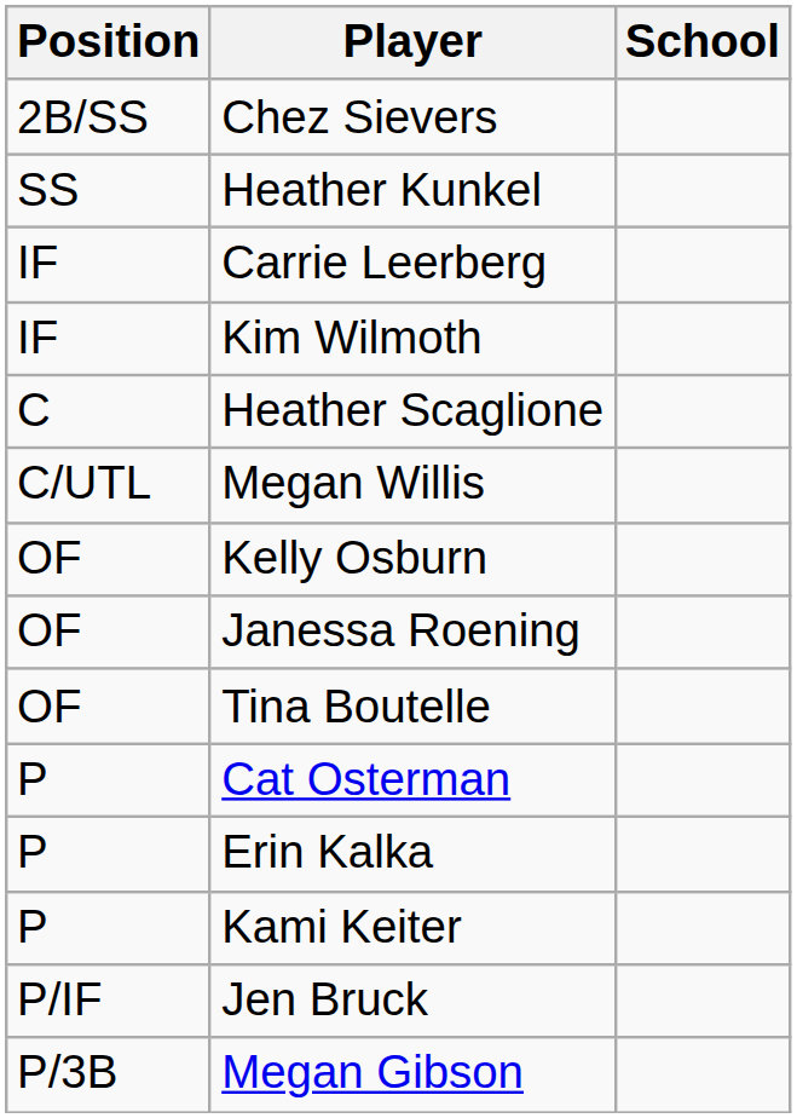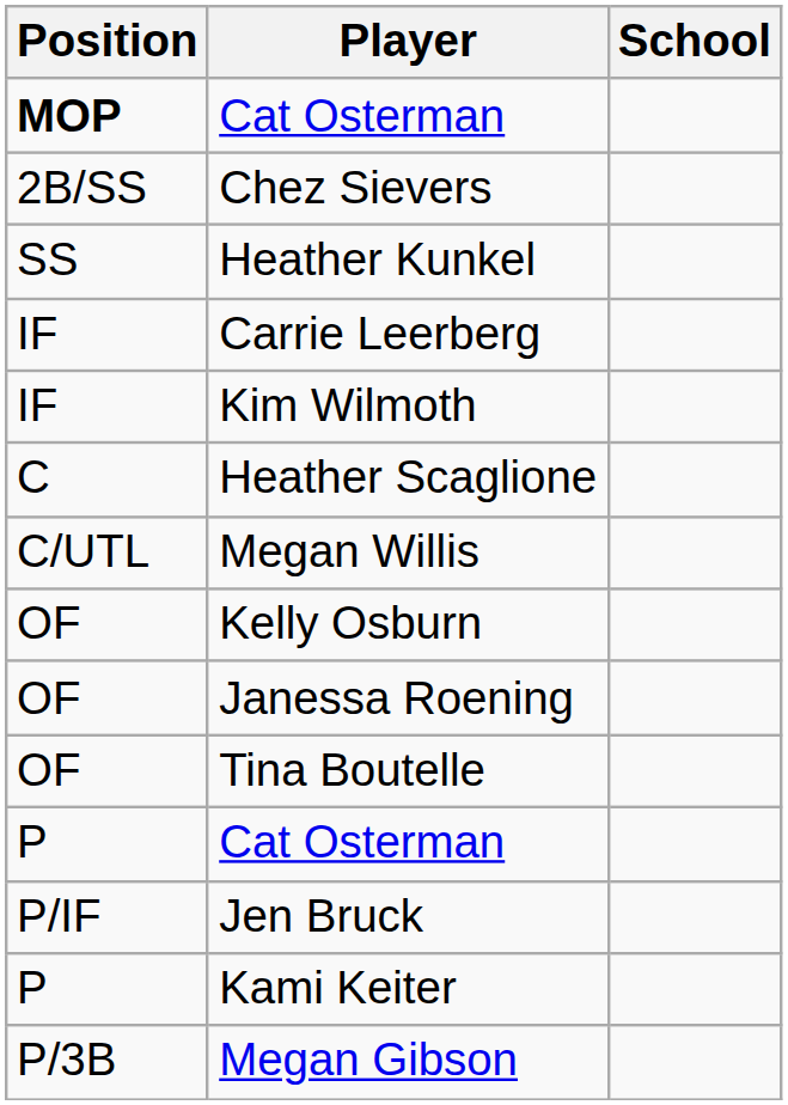+ row: MOP | Cat Osterman
- row: P | Erin Kalka
rows swapped: Jen Bruck <-> Kami Keiter
